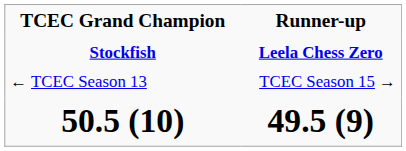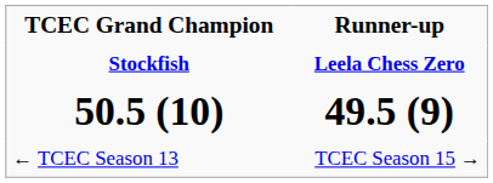rows swapped: 50.5 (10) <-> ← TCEC Season 13
